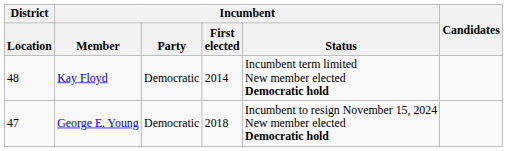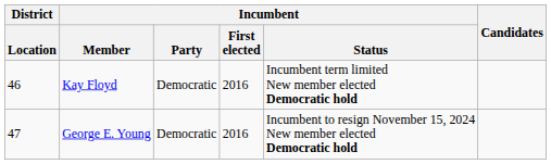Kay Floyd | District / Location: 48 -> 46
Kay Floyd | Incumbent / First elected: 2014 -> 2016
George E. Young | Incumbent / First elected: 2018 -> 2016
